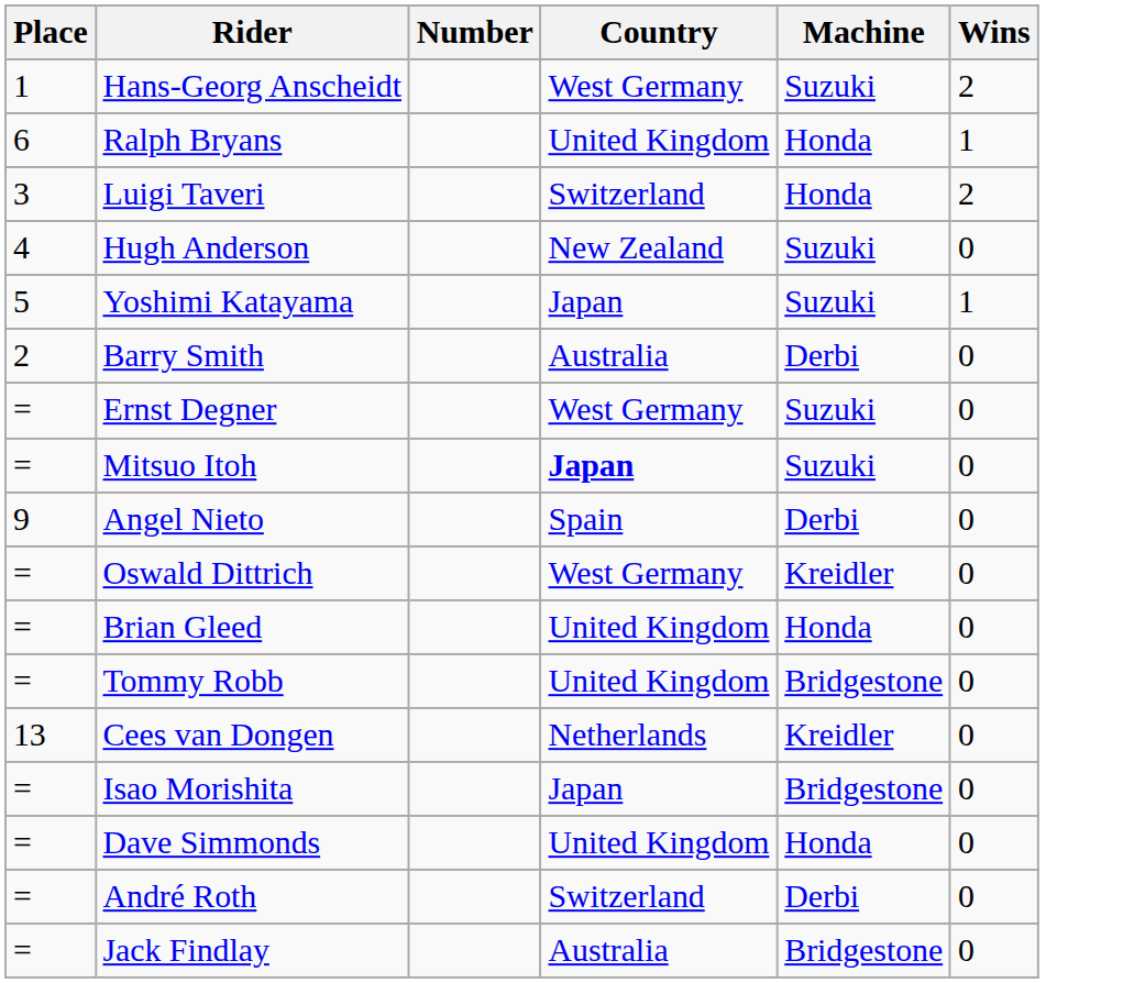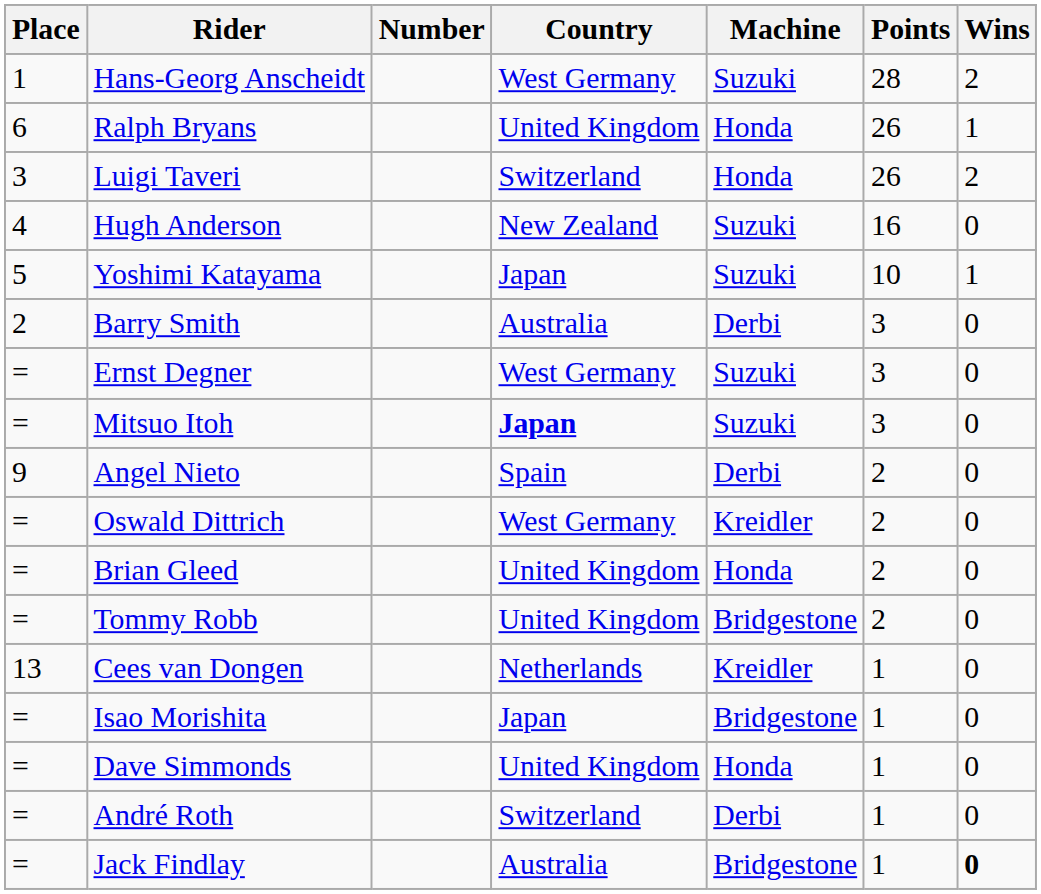+ column: Points | 28 | 26 | 26 | 16 | 10 | 3 | 3 | 3 | 2 | 2 | 2 | 2 | 1 | 1 | 1 | 1 | 1
Jack Findlay | Wins: normal -> bold
